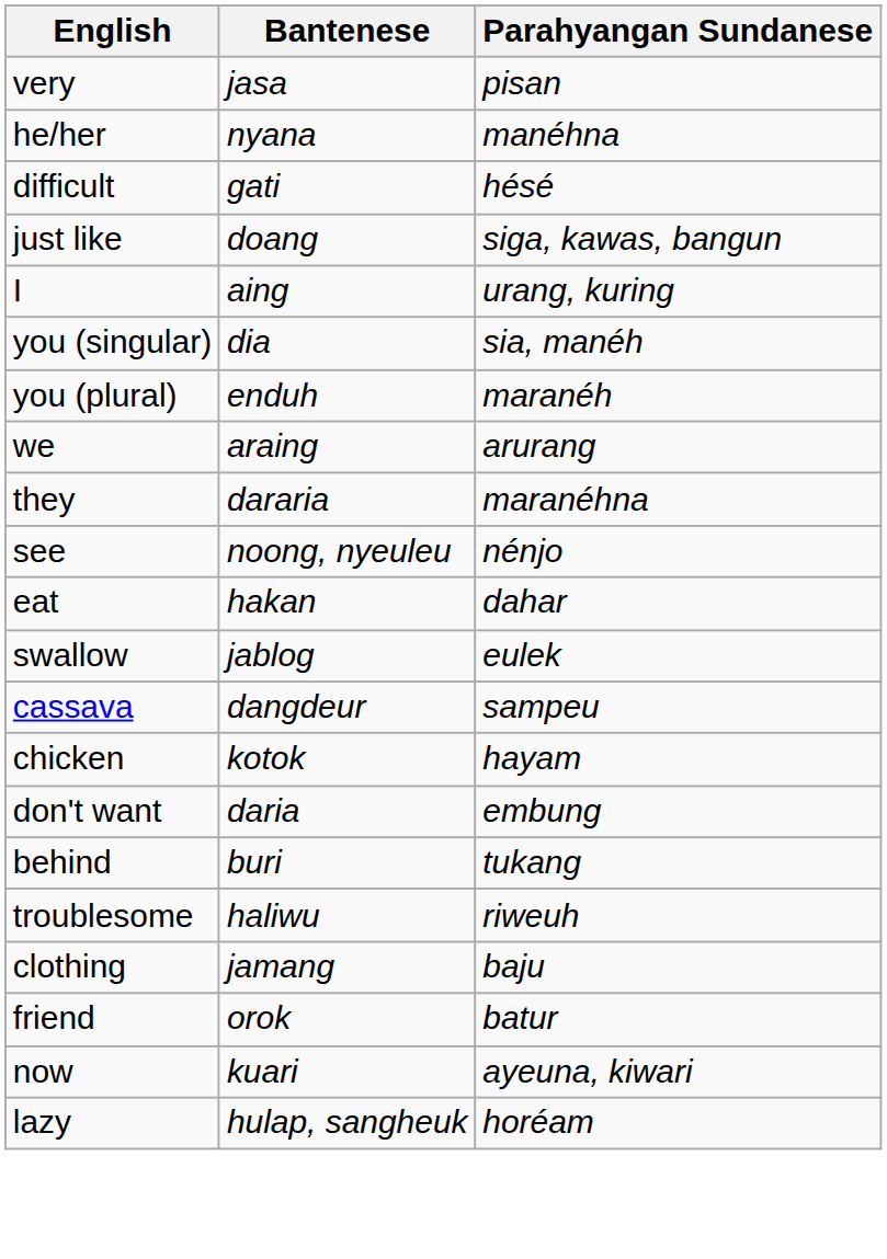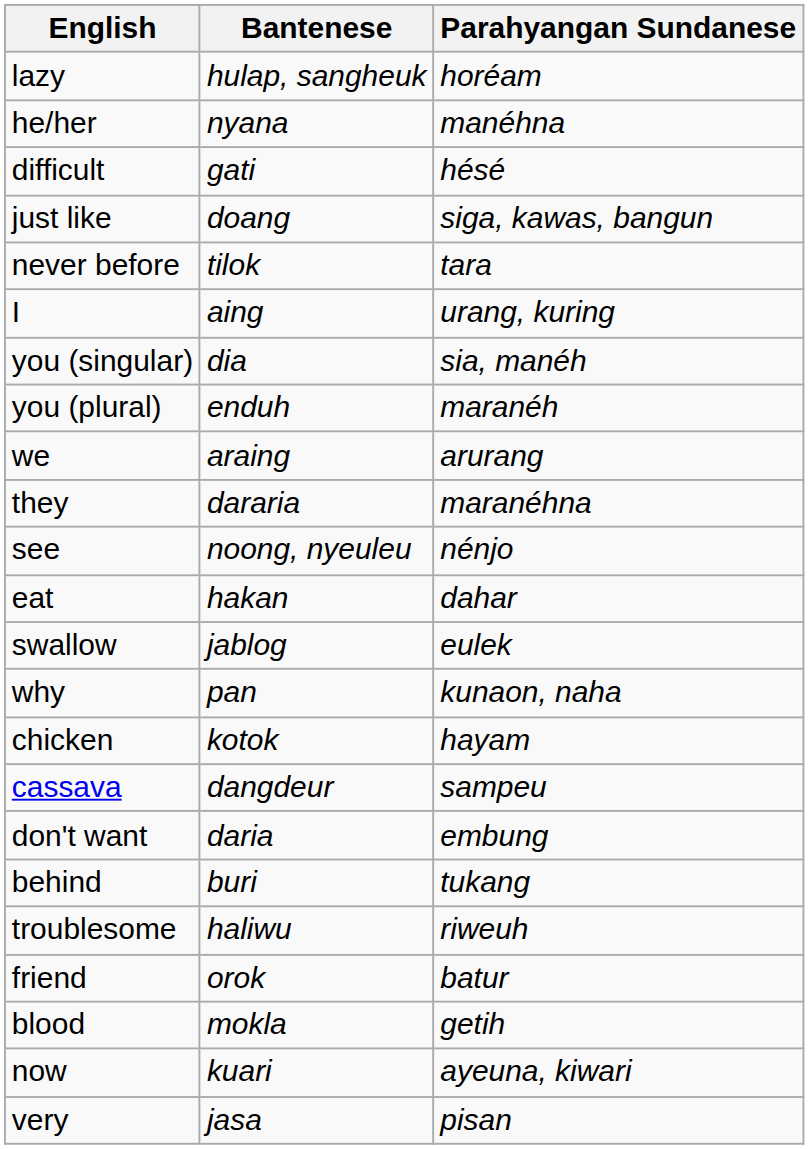rows swapped: very <-> lazy
+ row: never before | tilok | tara
+ row: why | pan | kunaon, naha
rows swapped: cassava <-> chicken
- row: clothing | jamang | baju
+ row: blood | mokla | getih
